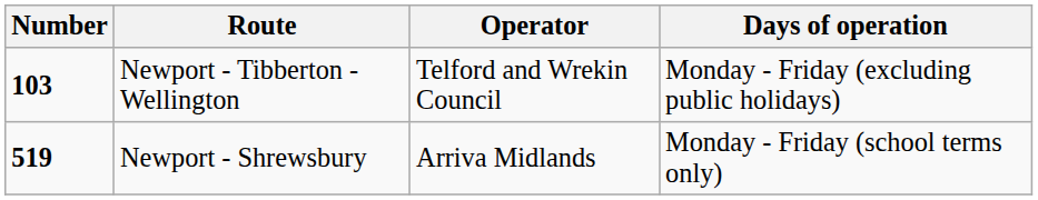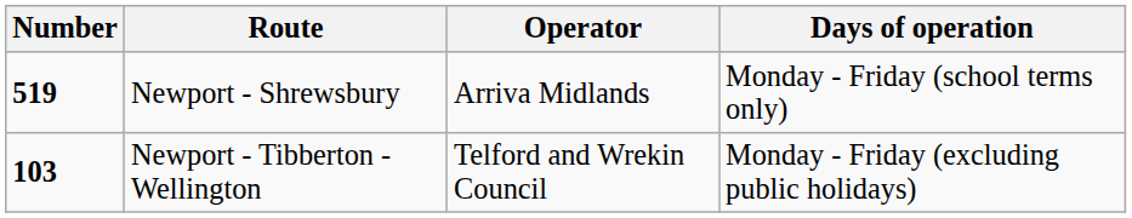rows swapped: Newport - Tibberton - Wellington <-> Newport - Shrewsbury
